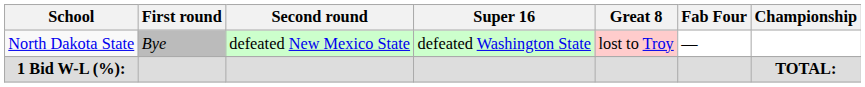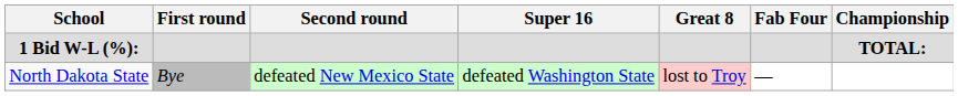rows swapped: North Dakota State <-> 1 Bid W-L (%):
